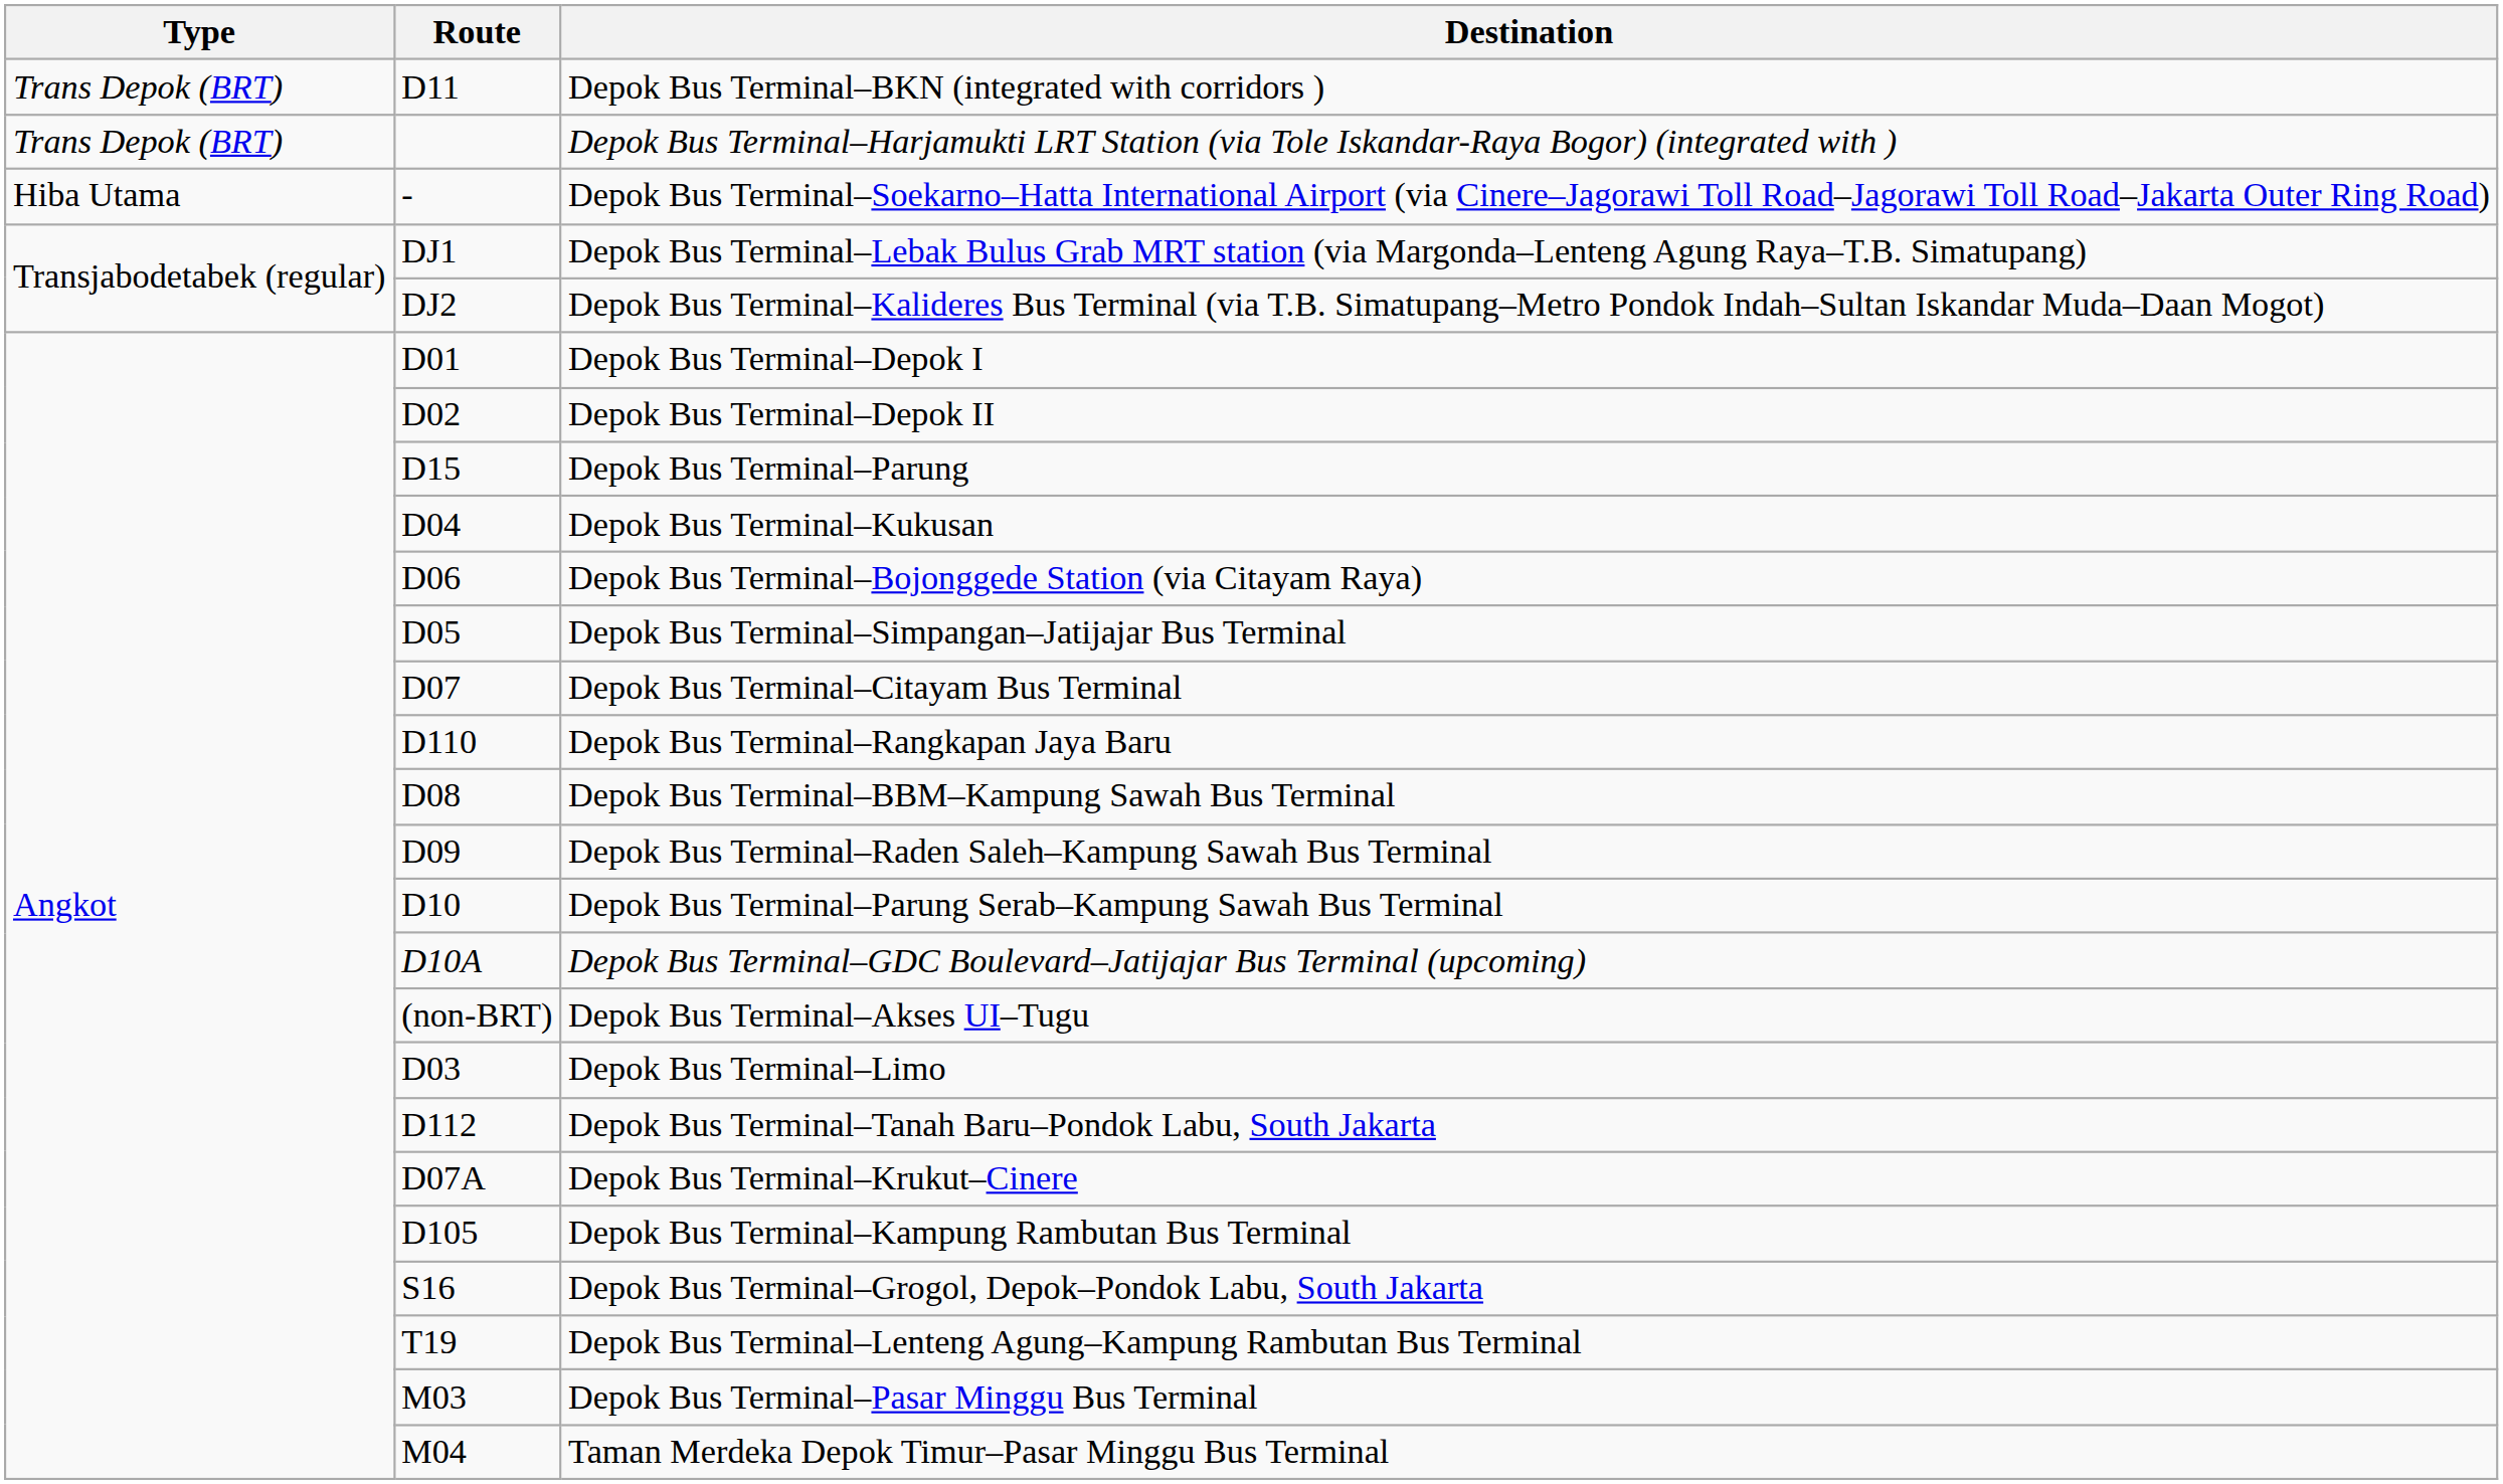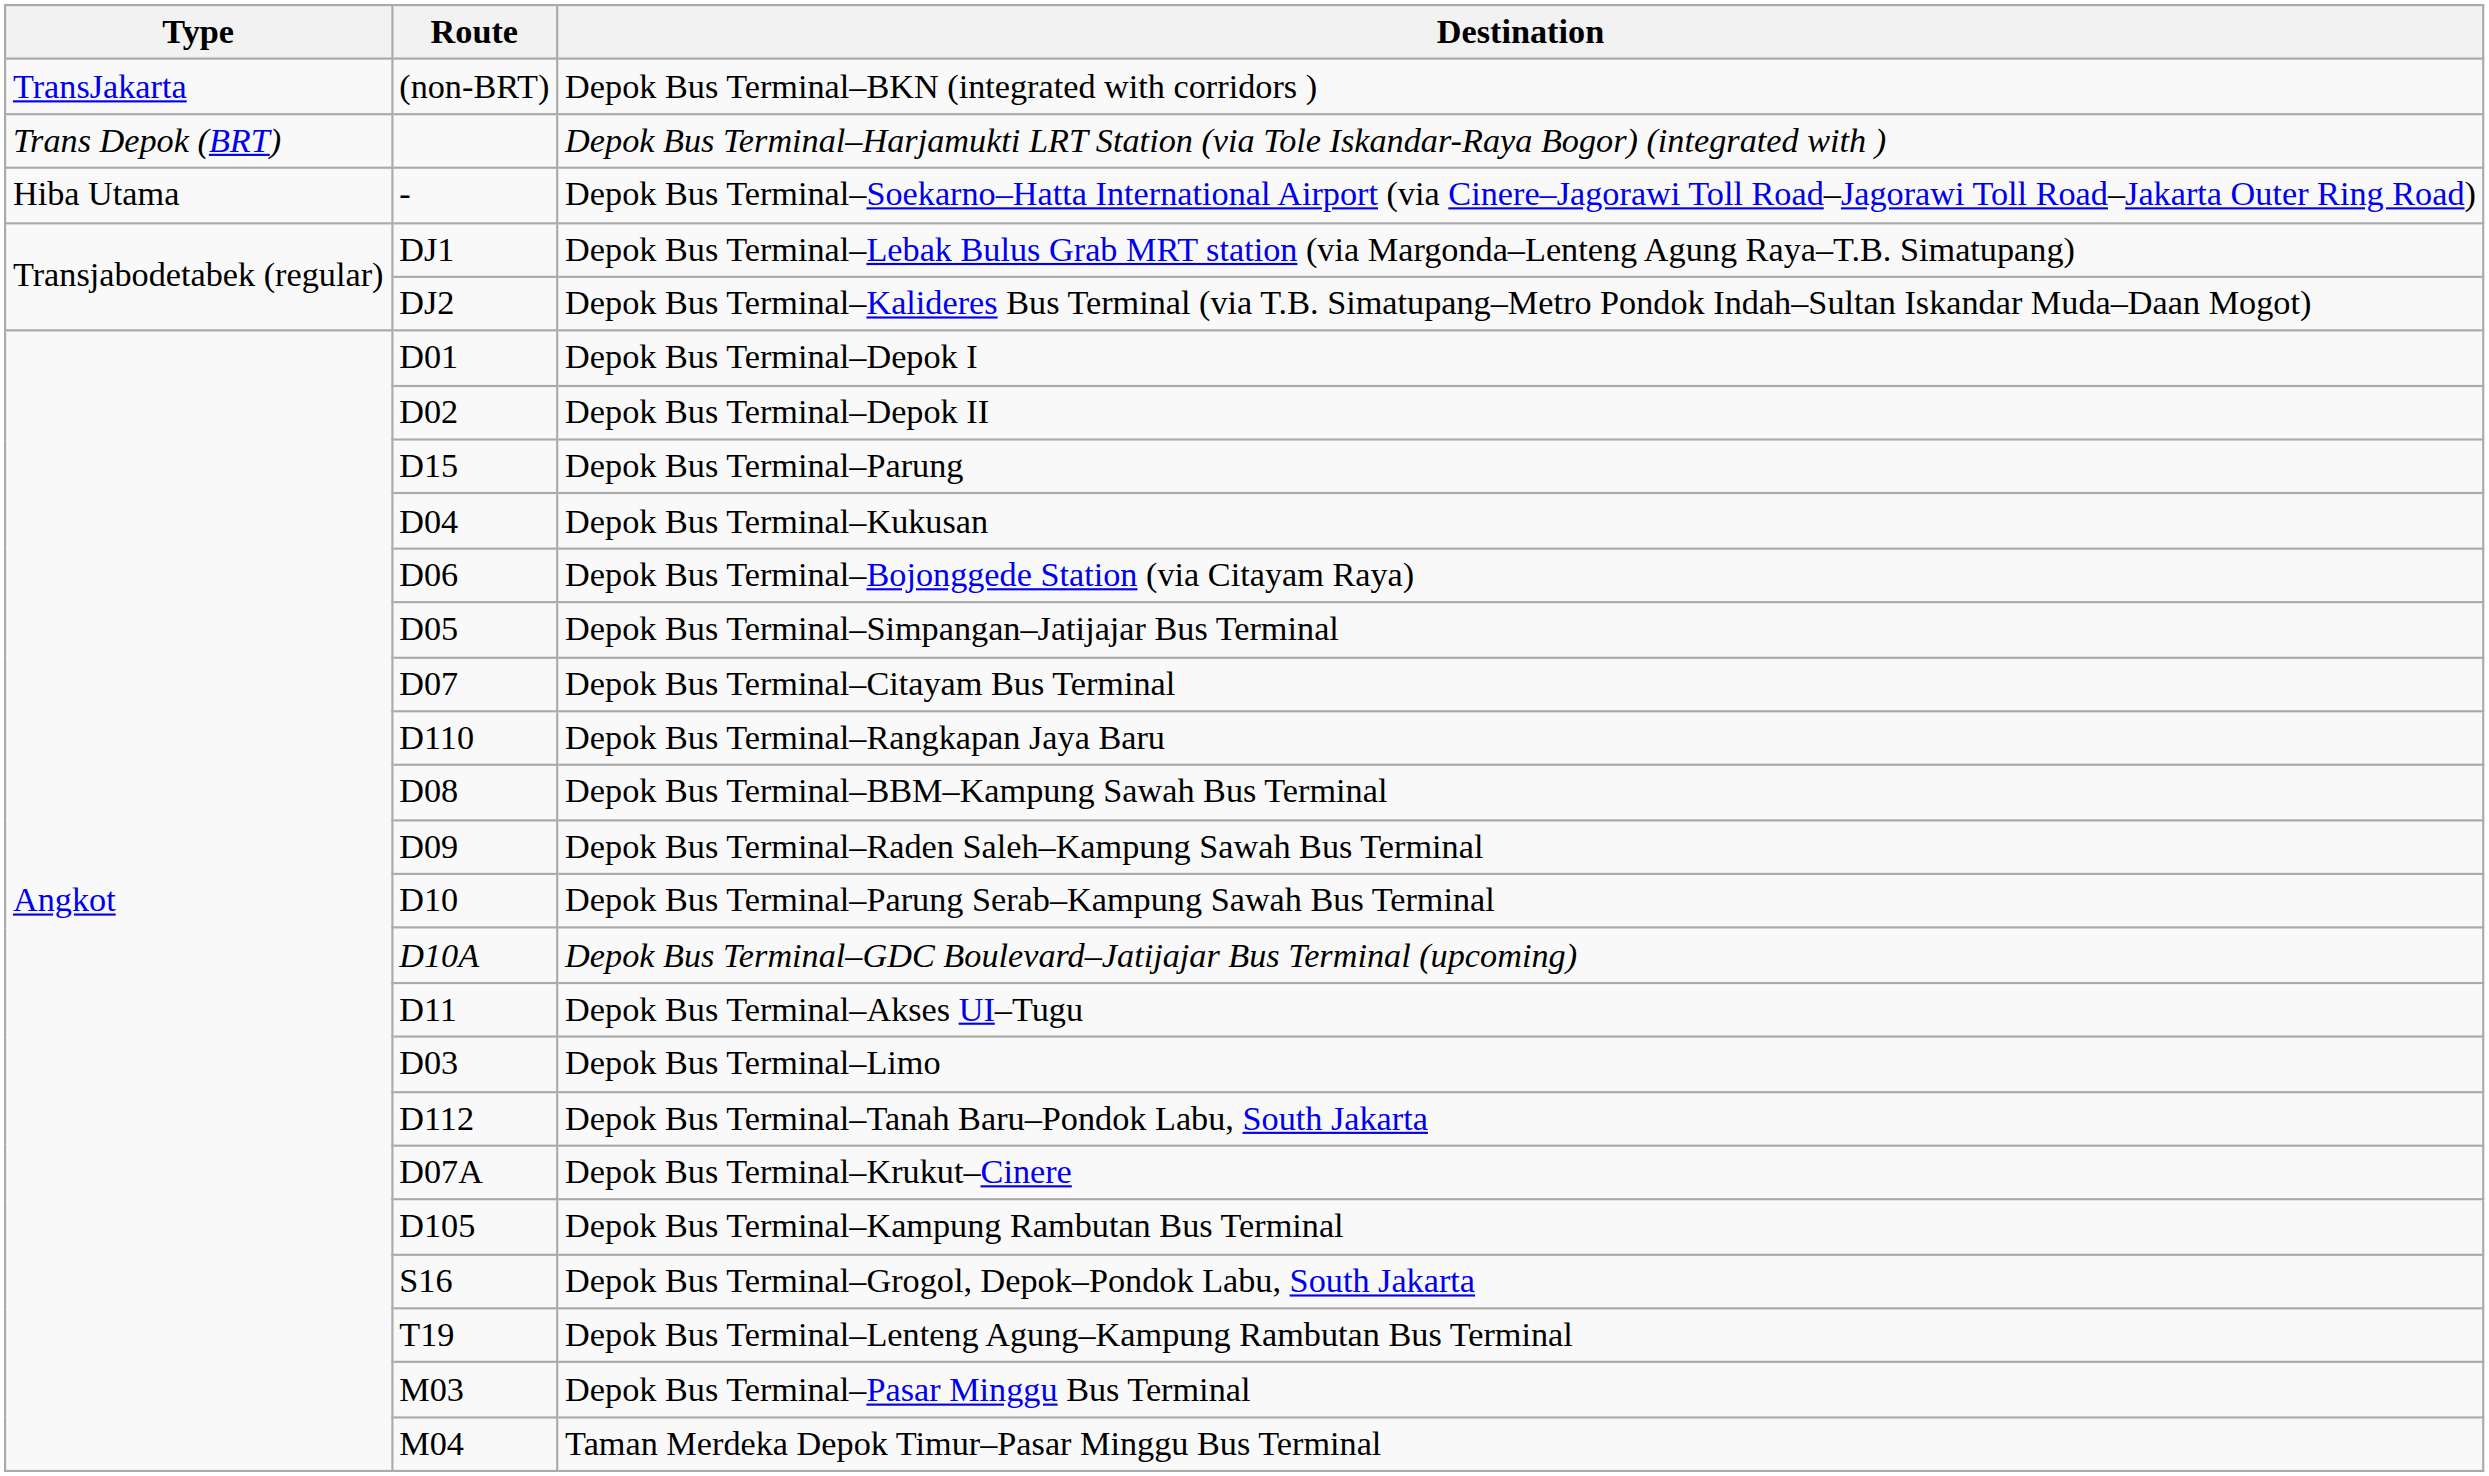Depok Bus Terminal–BKN (integrated with corridors ) | Type: Trans Depok (BRT) -> TransJakarta
Depok Bus Terminal–BKN (integrated with corridors ) | Route: D11 -> (non-BRT)
Depok Bus Terminal–Akses UI–Tugu | Route: (non-BRT) -> D11
